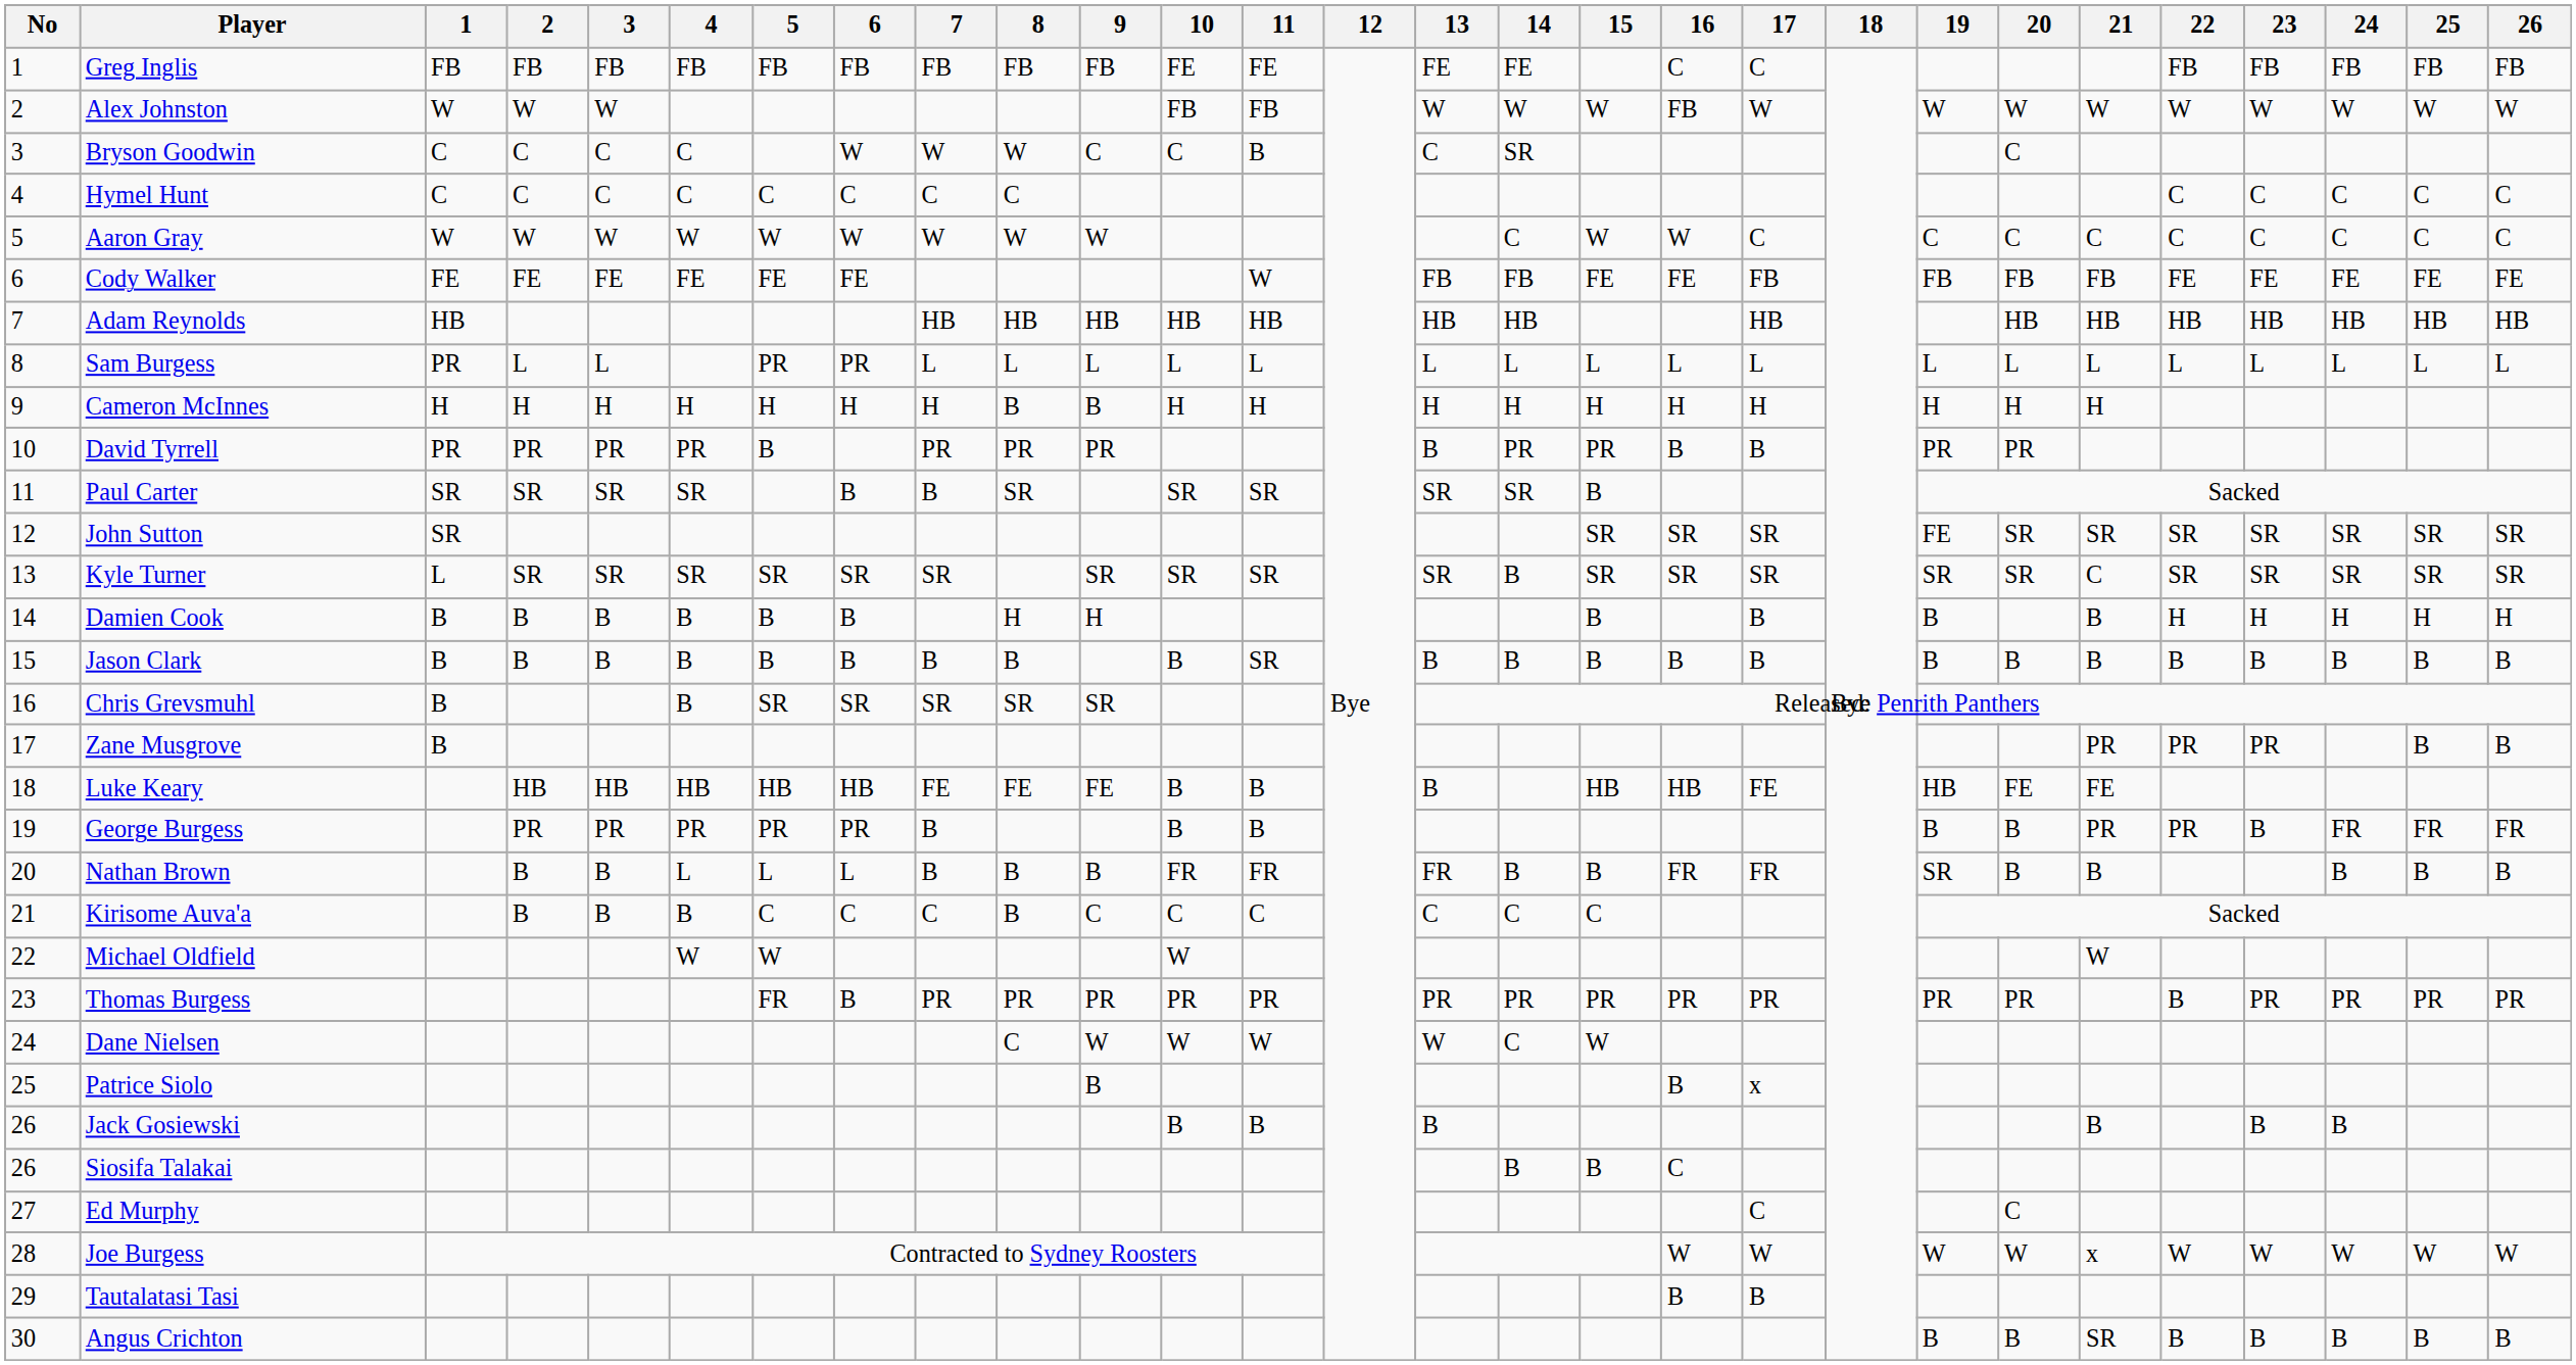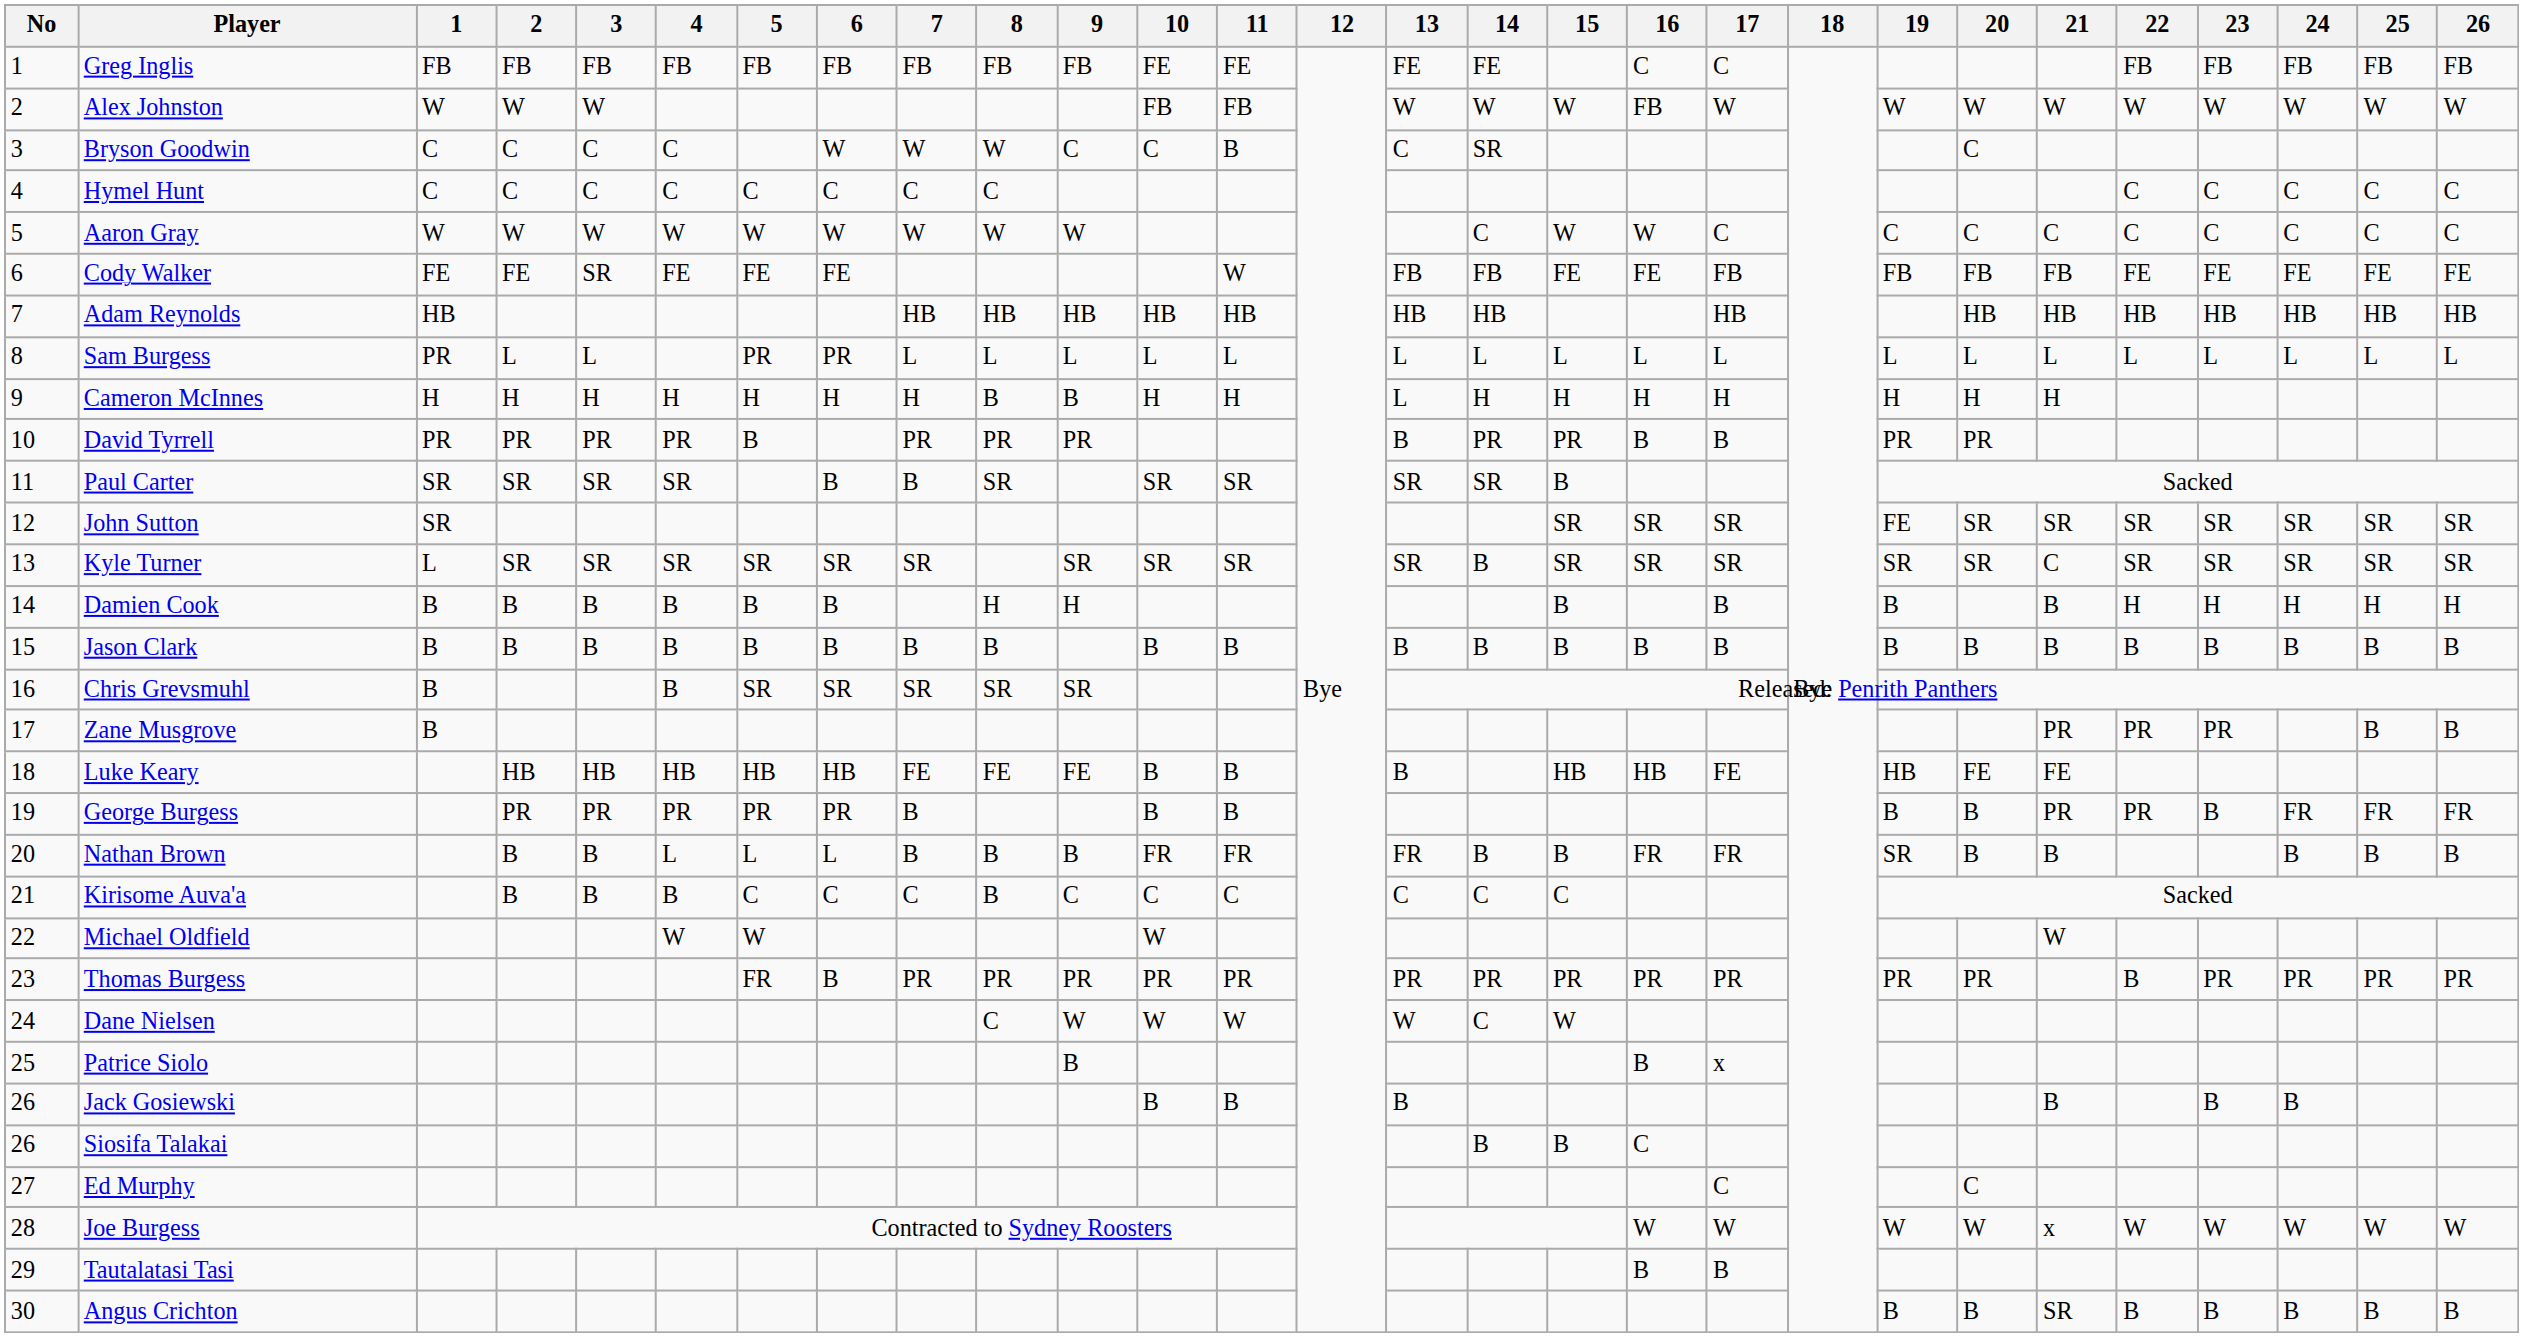Cody Walker | 3: FE -> SR
Cameron McInnes | 13: H -> L
Jason Clark | 11: SR -> B
